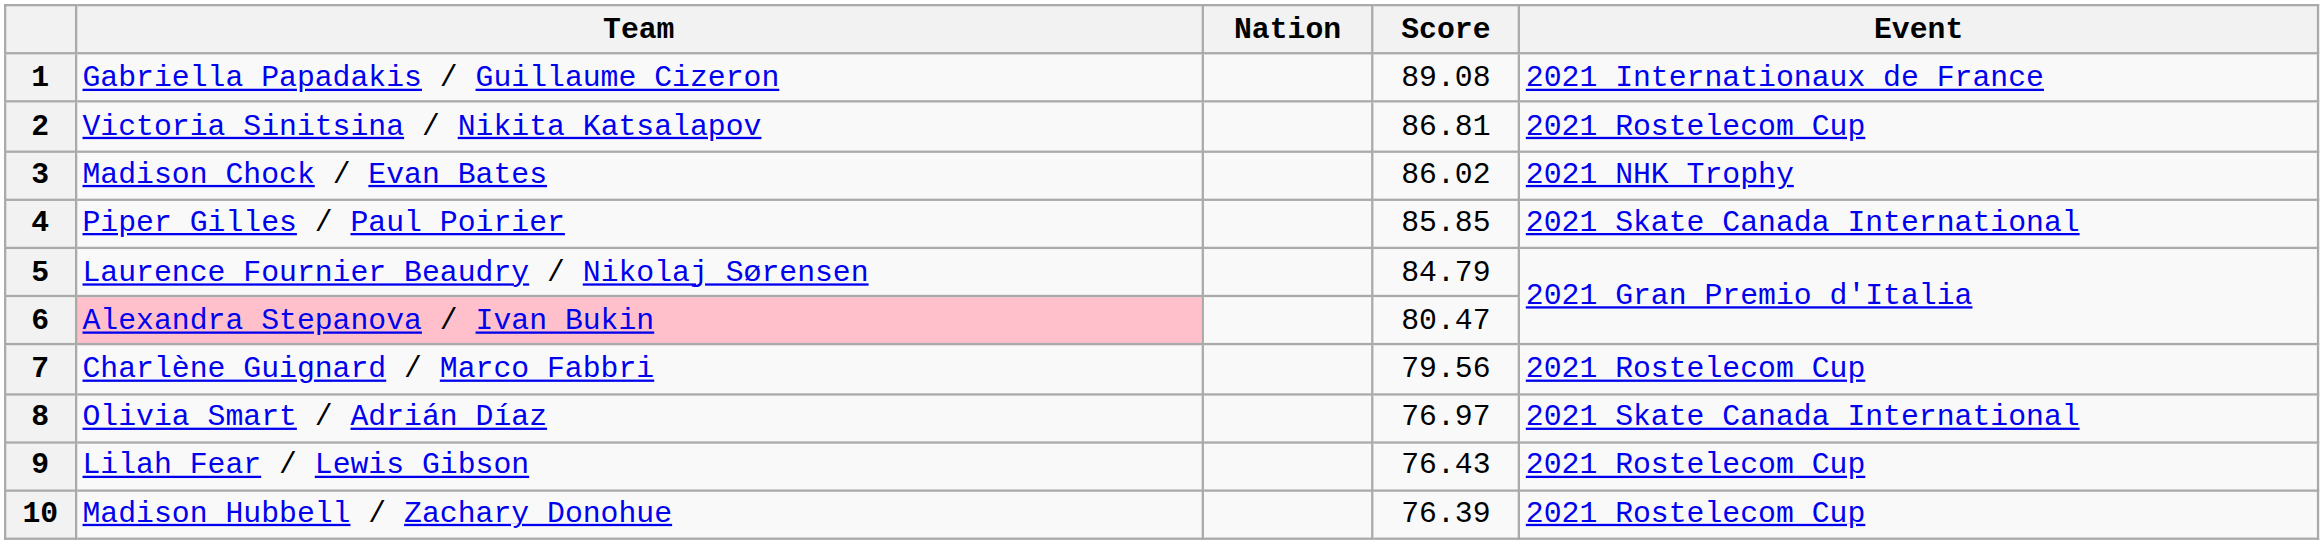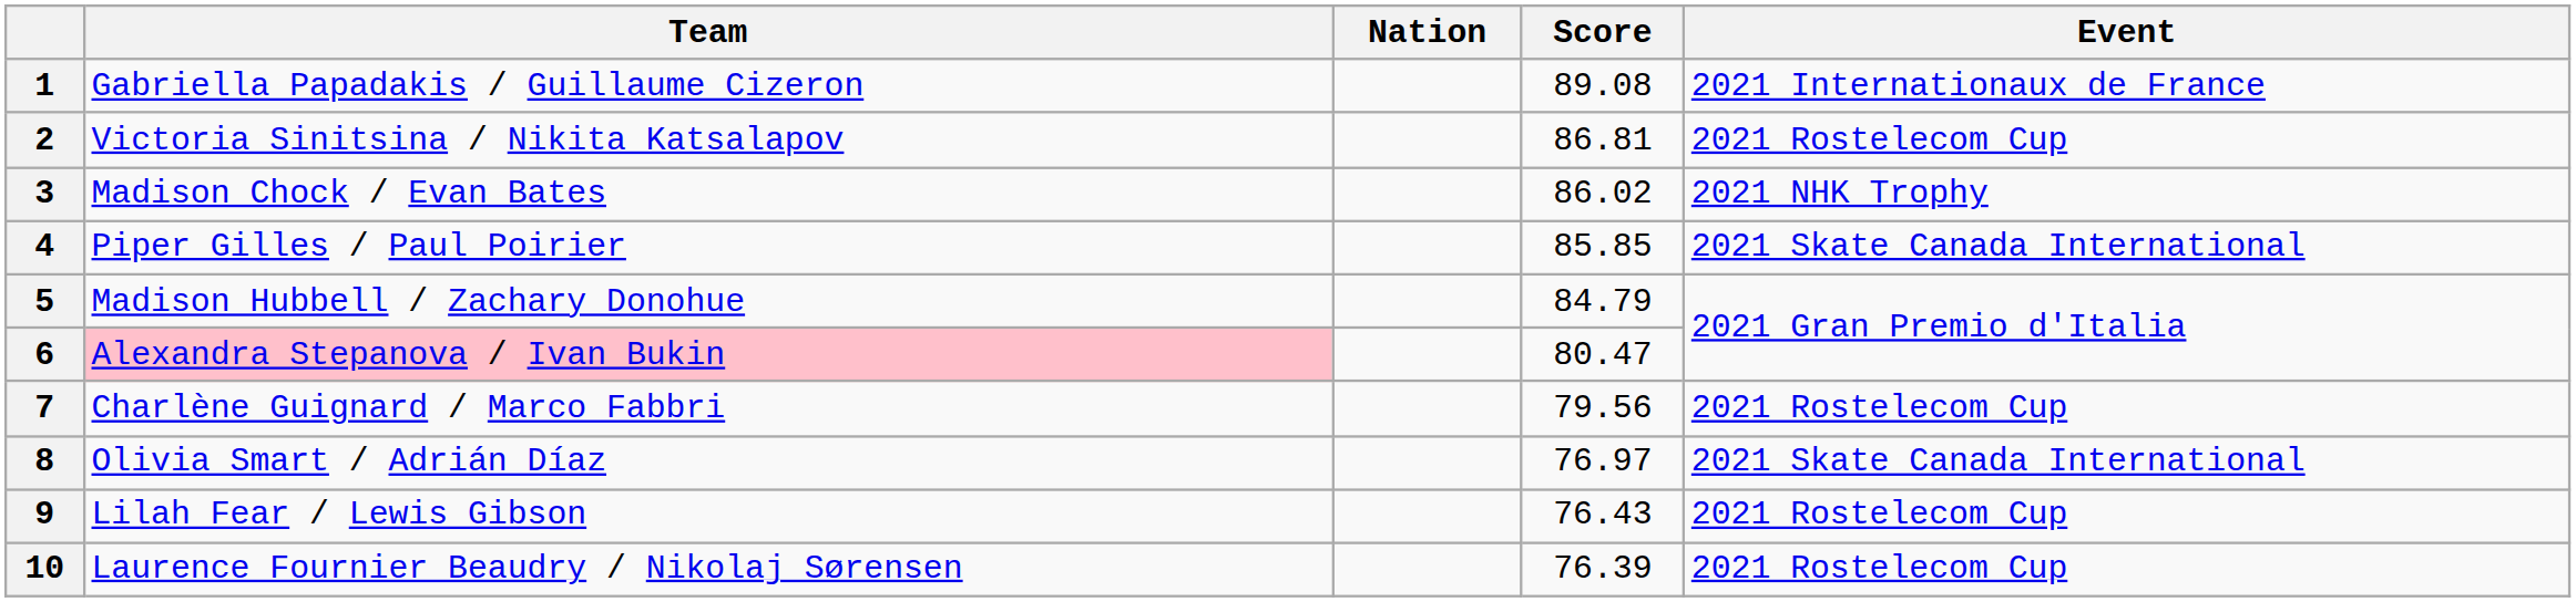5 | Team: Laurence Fournier Beaudry / Nikolaj Sørensen -> Madison Hubbell / Zachary Donohue
10 | Team: Madison Hubbell / Zachary Donohue -> Laurence Fournier Beaudry / Nikolaj Sørensen
